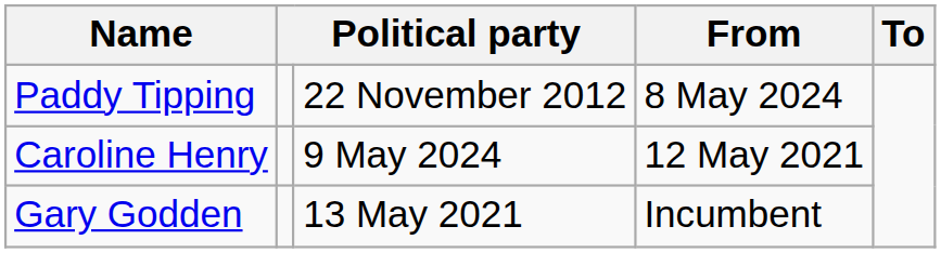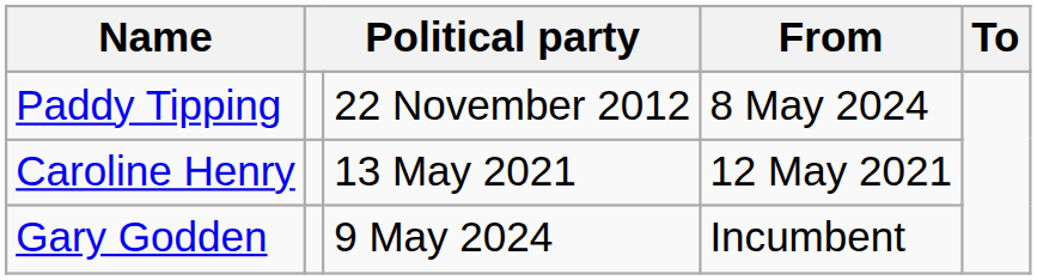Caroline Henry | column 3: 9 May 2024 -> 13 May 2021
Gary Godden | column 3: 13 May 2021 -> 9 May 2024
